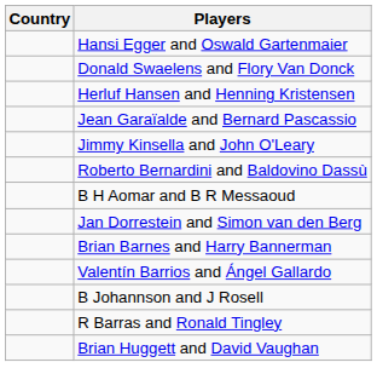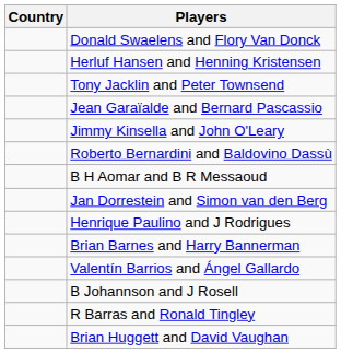- row: Hansi Egger and Oswald Gartenmaier
+ row: Tony Jacklin and Peter Townsend
+ row: Henrique Paulino and J Rodrigues
